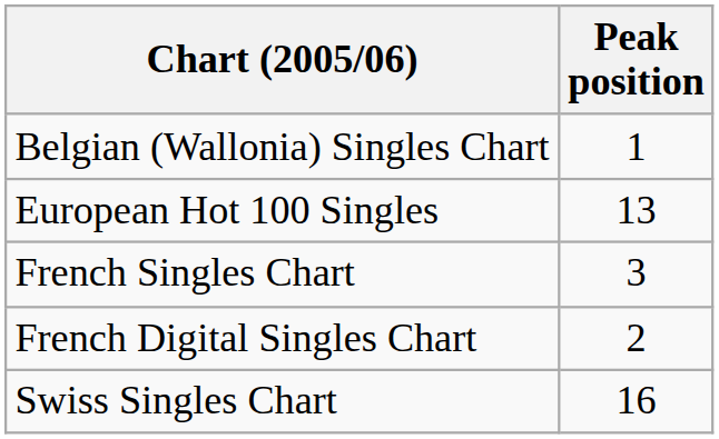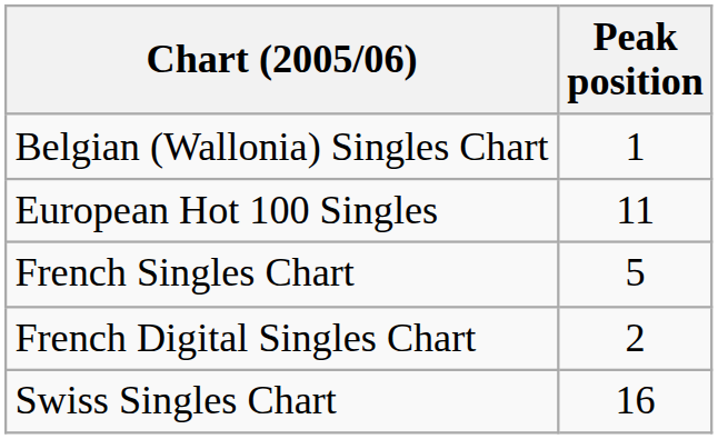European Hot 100 Singles | Peak position: 13 -> 11
French Singles Chart | Peak position: 3 -> 5
